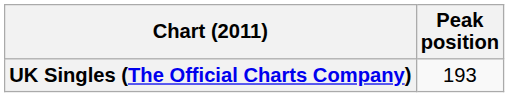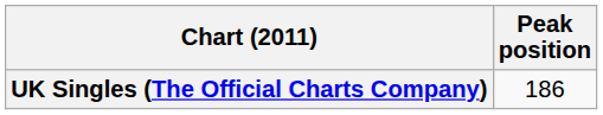UK Singles (The Official Charts Company) | Peak position: 193 -> 186
